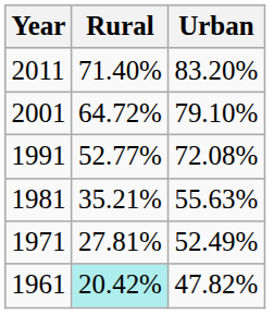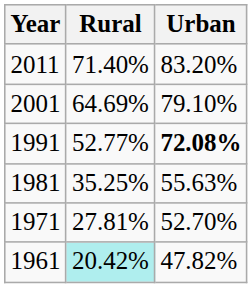2001 | Rural: 64.72% -> 64.69%
1991 | Urban: normal -> bold
1981 | Rural: 35.21% -> 35.25%
1971 | Urban: 52.49% -> 52.70%
